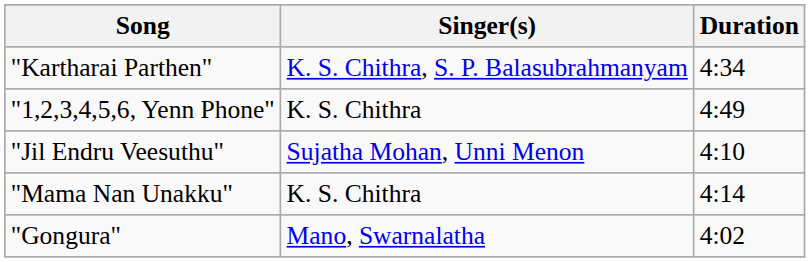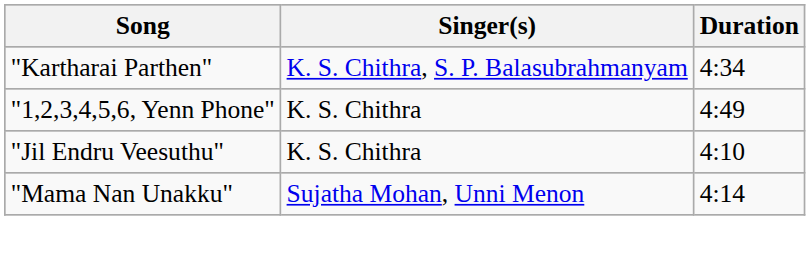"Jil Endru Veesuthu" | Singer(s): Sujatha Mohan, Unni Menon -> K. S. Chithra
"Mama Nan Unakku" | Singer(s): K. S. Chithra -> Sujatha Mohan, Unni Menon
- row: "Gongura" | Mano, Swarnalatha | 4:02
